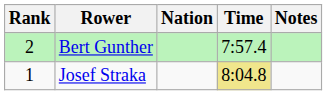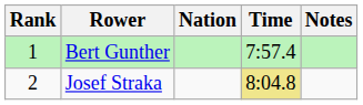Bert Gunther | Rank: 2 -> 1
Josef Straka | Rank: 1 -> 2
